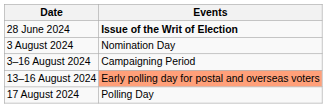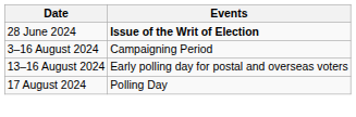- row: 3 August 2024 | Nomination Day
13–16 August 2024 | Events: lightsalmon background -> no background
